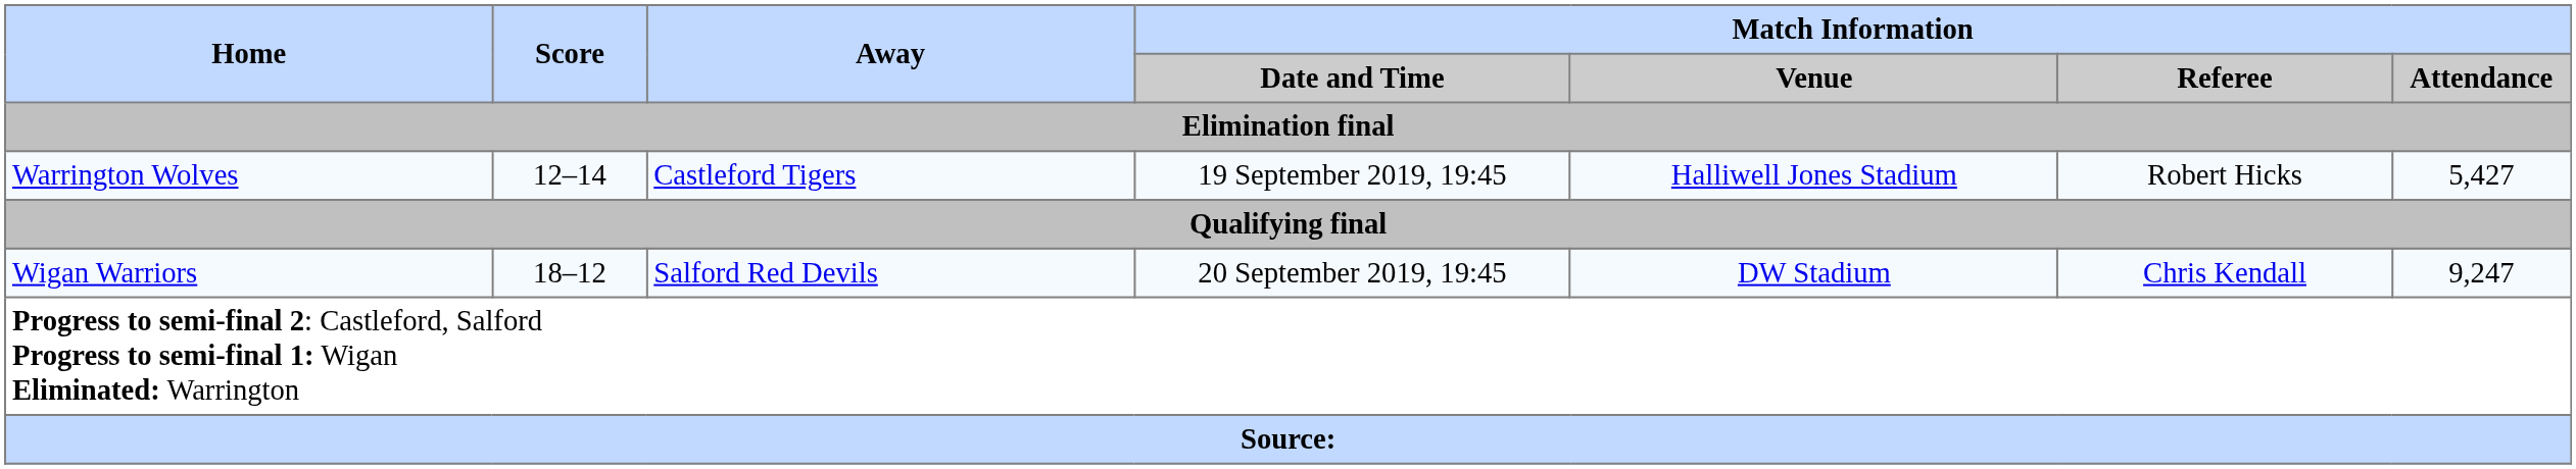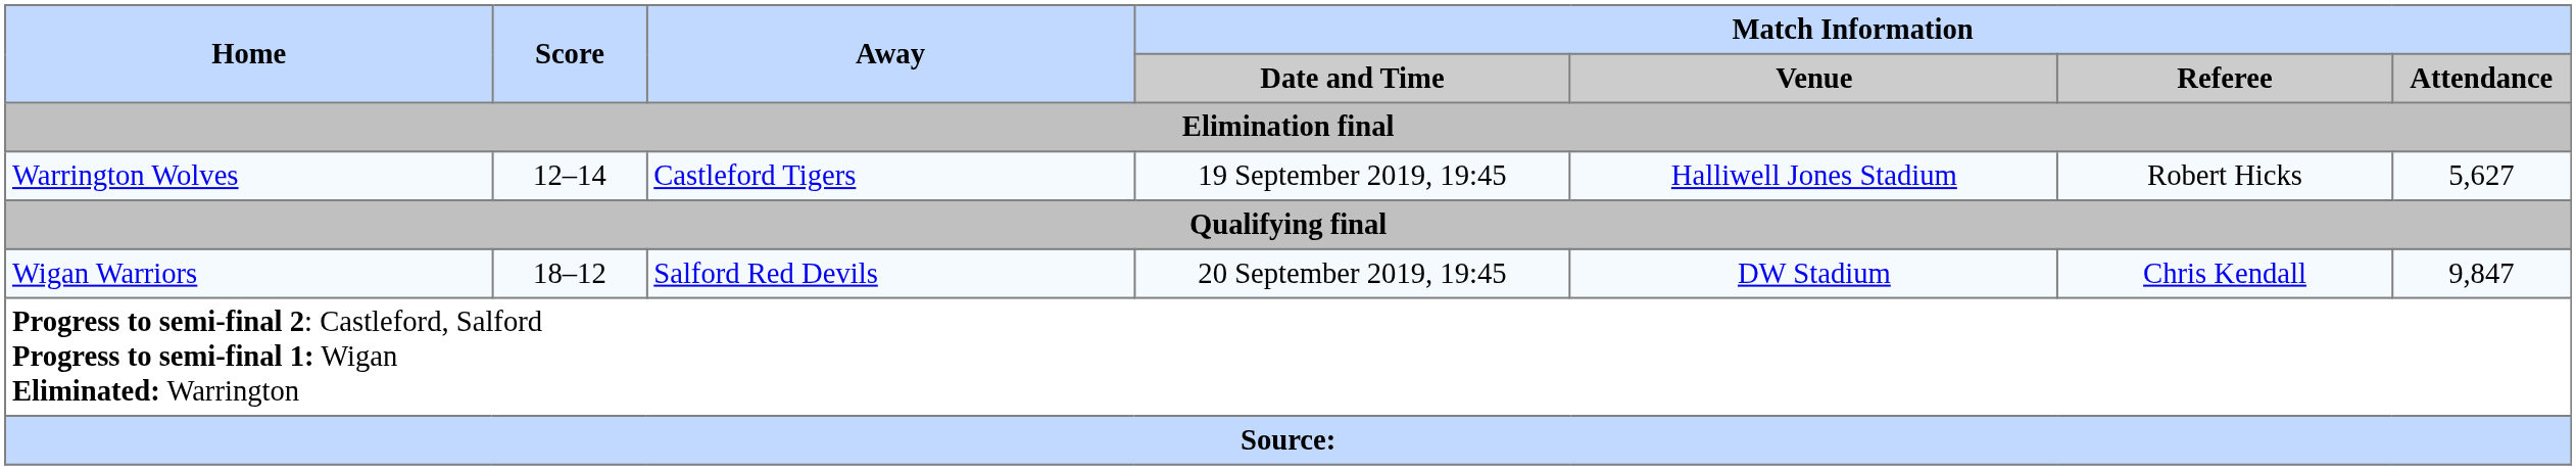Warrington Wolves | Match Information / Attendance: 5,427 -> 5,627
Wigan Warriors | Match Information / Attendance: 9,247 -> 9,847
